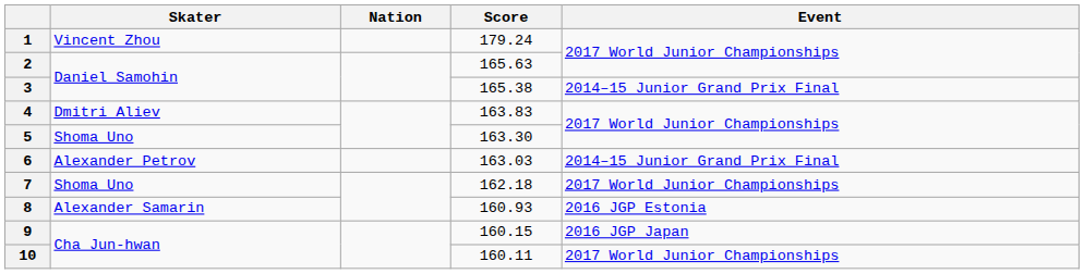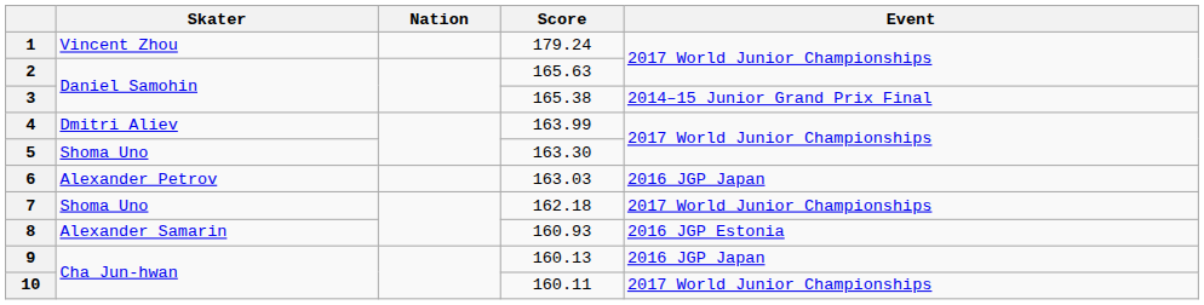4 | Score: 163.83 -> 163.99
6 | Event: 2014–15 Junior Grand Prix Final -> 2016 JGP Japan
9 | Score: 160.15 -> 160.13
